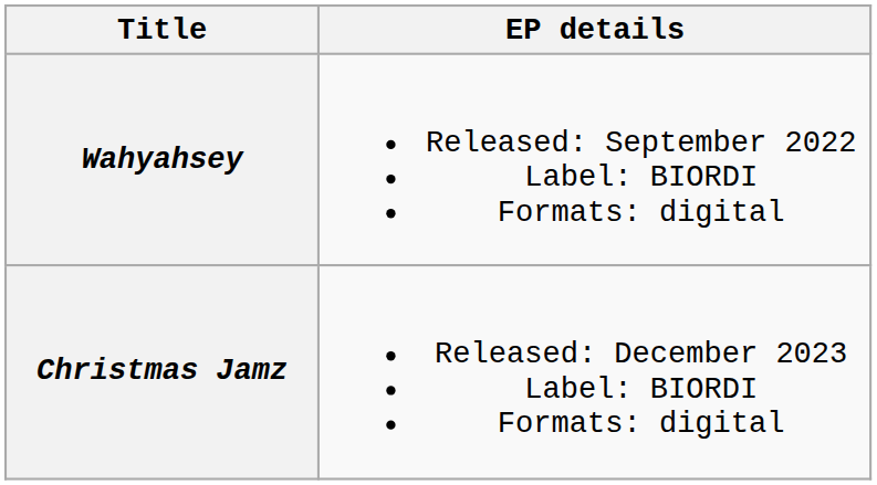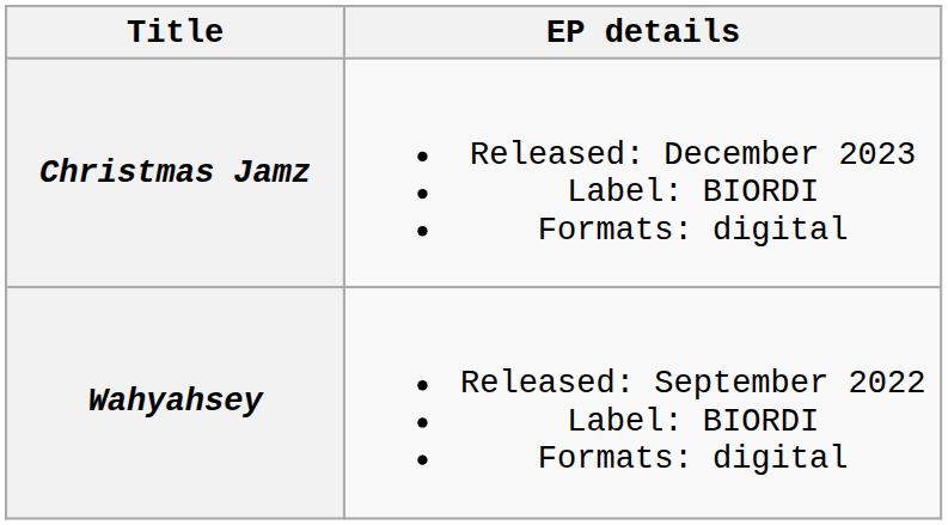rows swapped: Wahyahsey <-> Christmas Jamz
